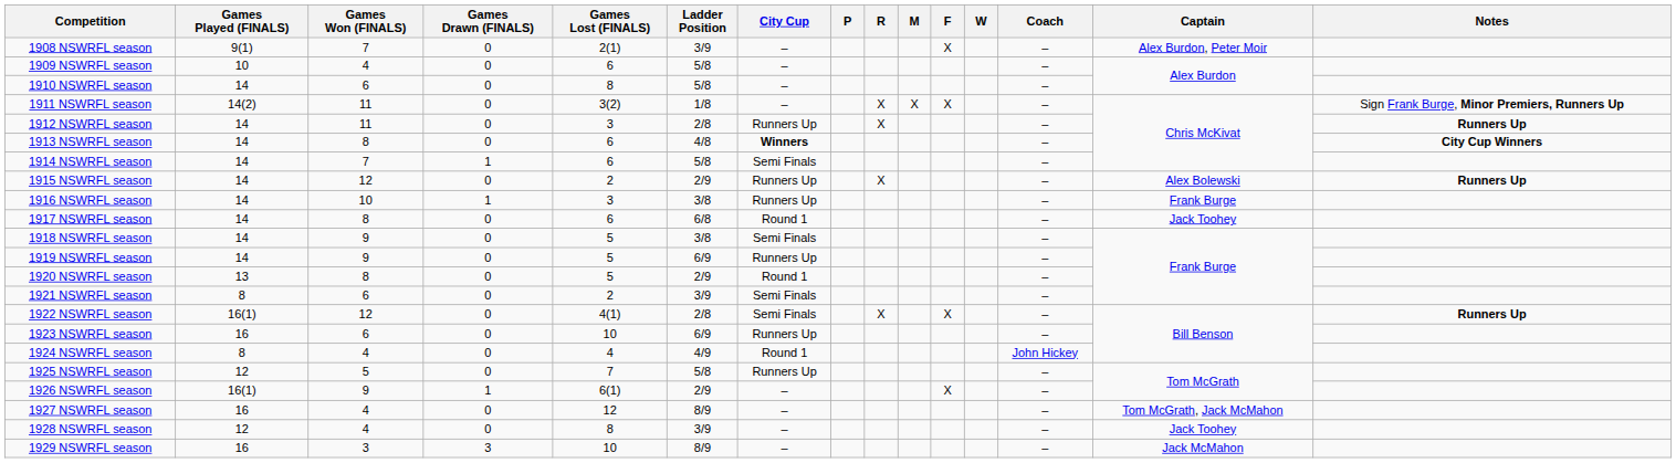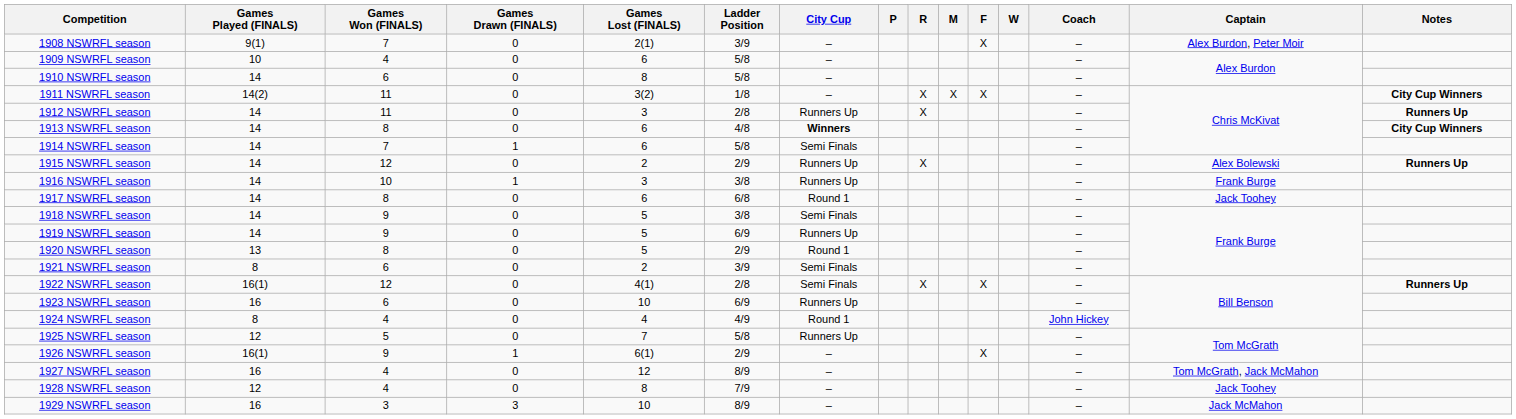1911 NSWRFL season | Notes: Sign Frank Burge, Minor Premiers, Runners Up -> City Cup Winners
1928 NSWRFL season | Ladder Position: 3/9 -> 7/9
